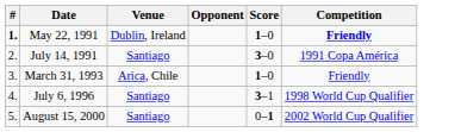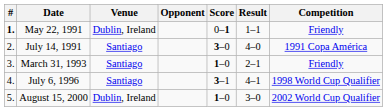+ column: Result | 1–1 | 4–0 | 2–1 | 4–1 | 3–0
May 22, 1991 | Score: 1–0 -> 0–1
May 22, 1991 | Competition: bold -> normal
March 31, 1993 | Venue: Arica, Chile -> Santiago
August 15, 2000 | Venue: Santiago -> Dublin, Ireland
August 15, 2000 | Score: 0–1 -> 1–0
